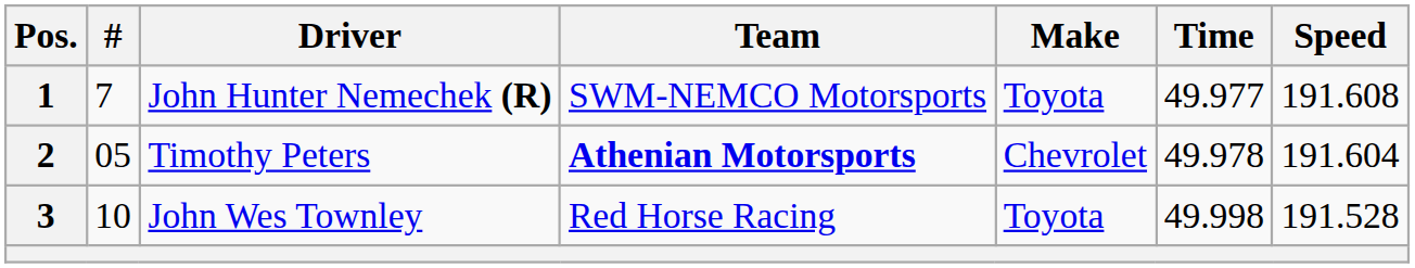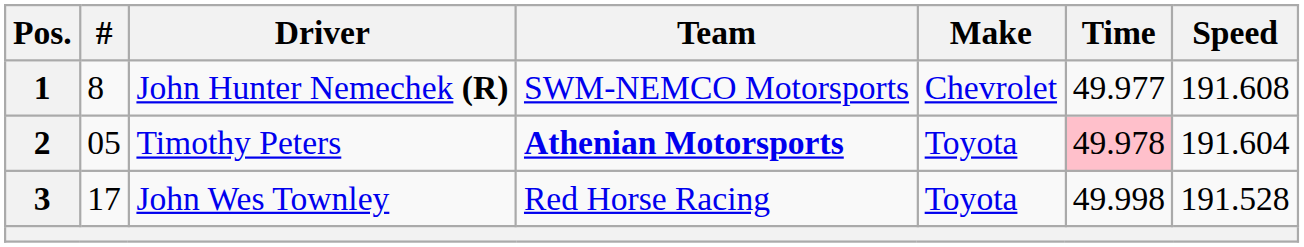1 | #: 7 -> 8
1 | Make: Toyota -> Chevrolet
2 | Make: Chevrolet -> Toyota
2 | Time: no background -> pink background
3 | #: 10 -> 17
